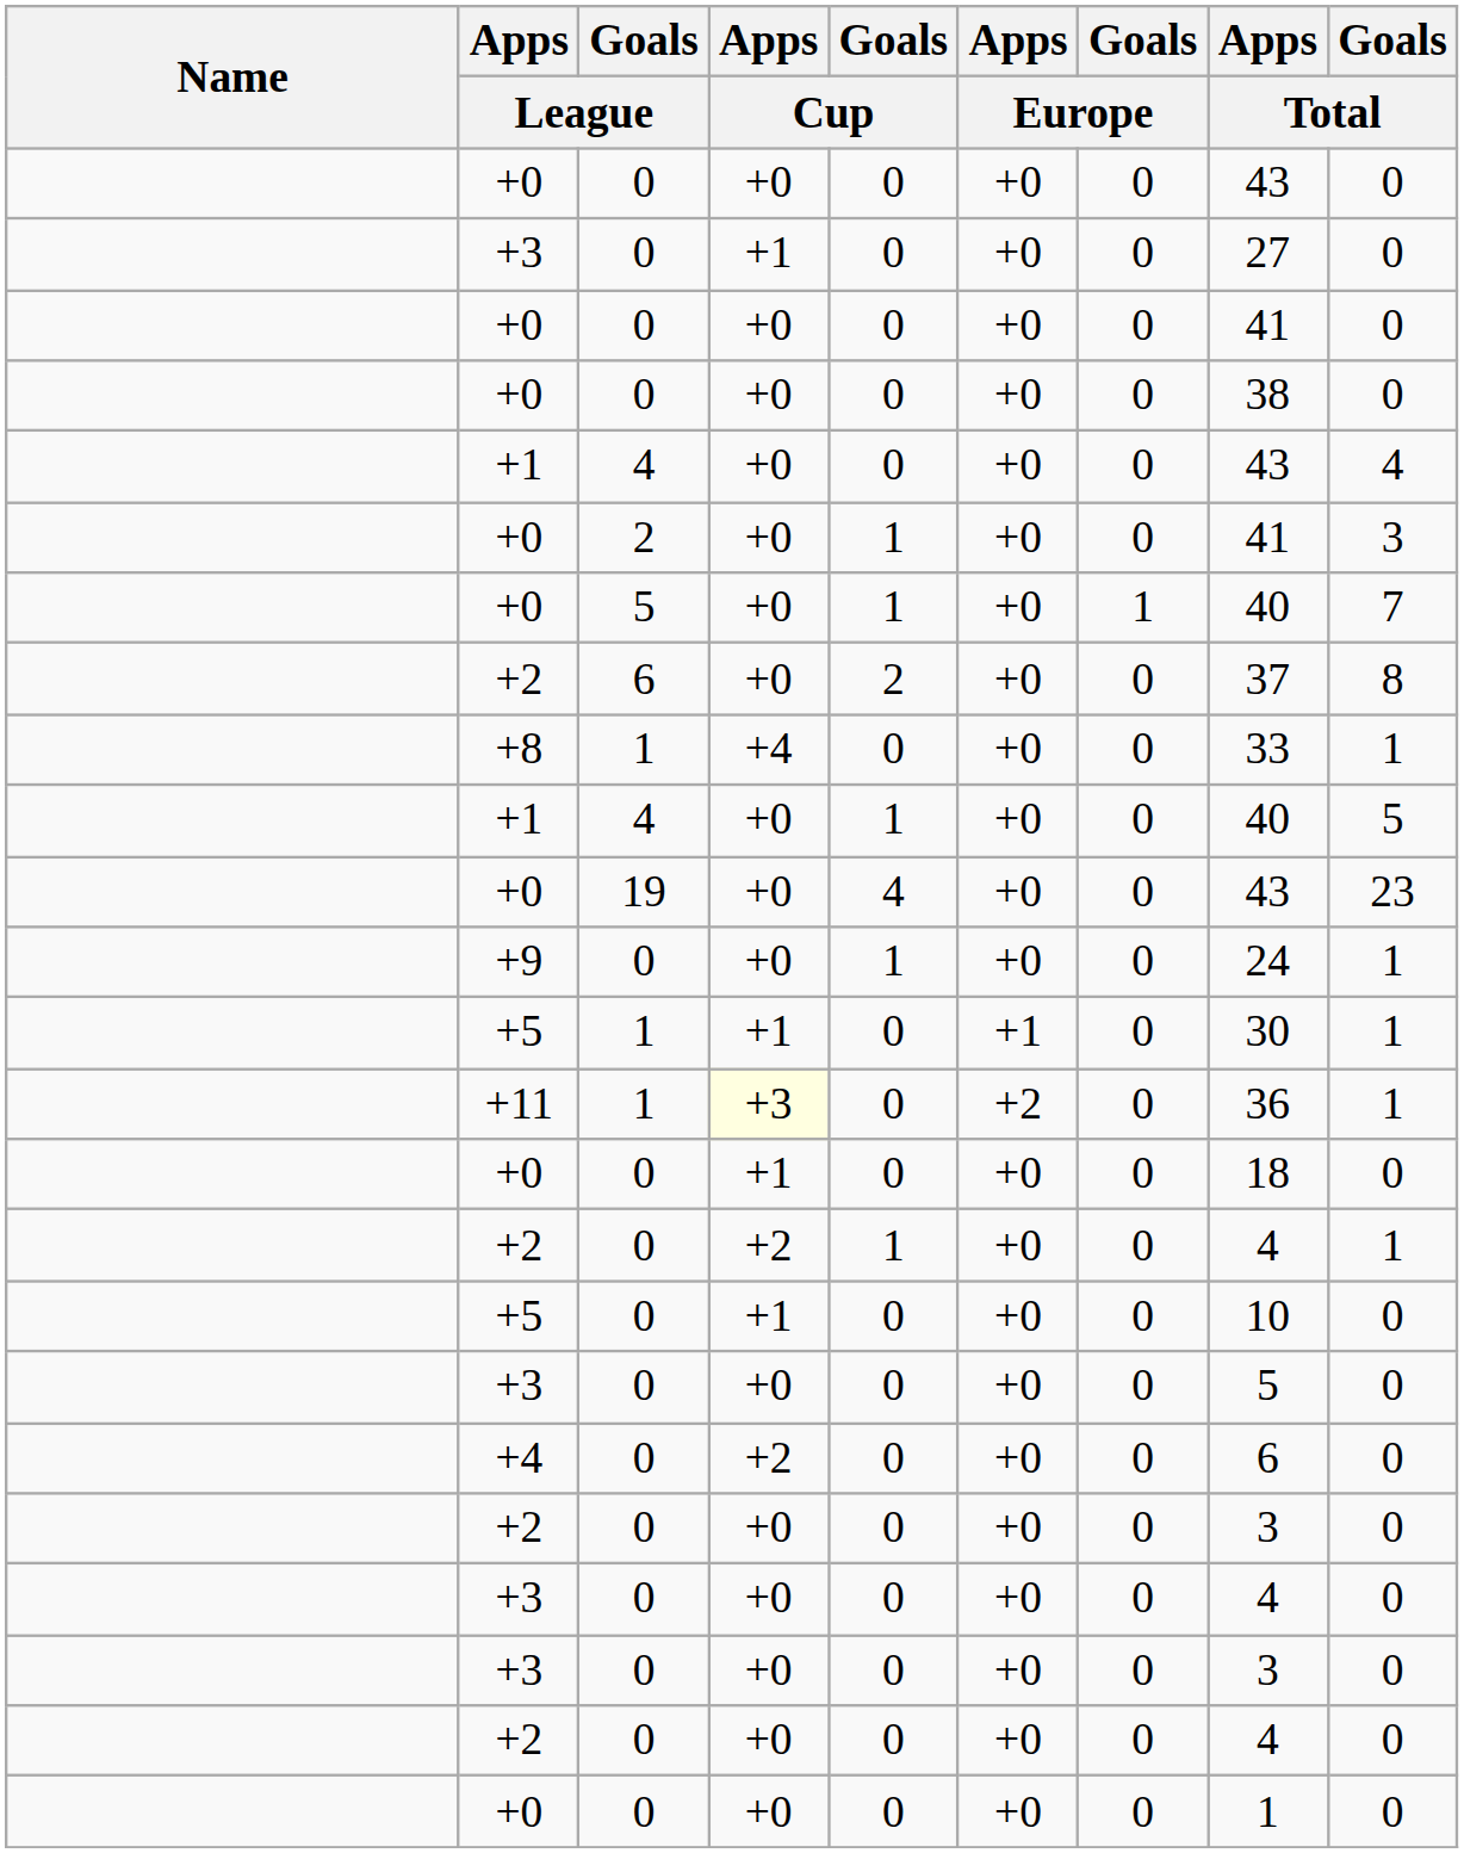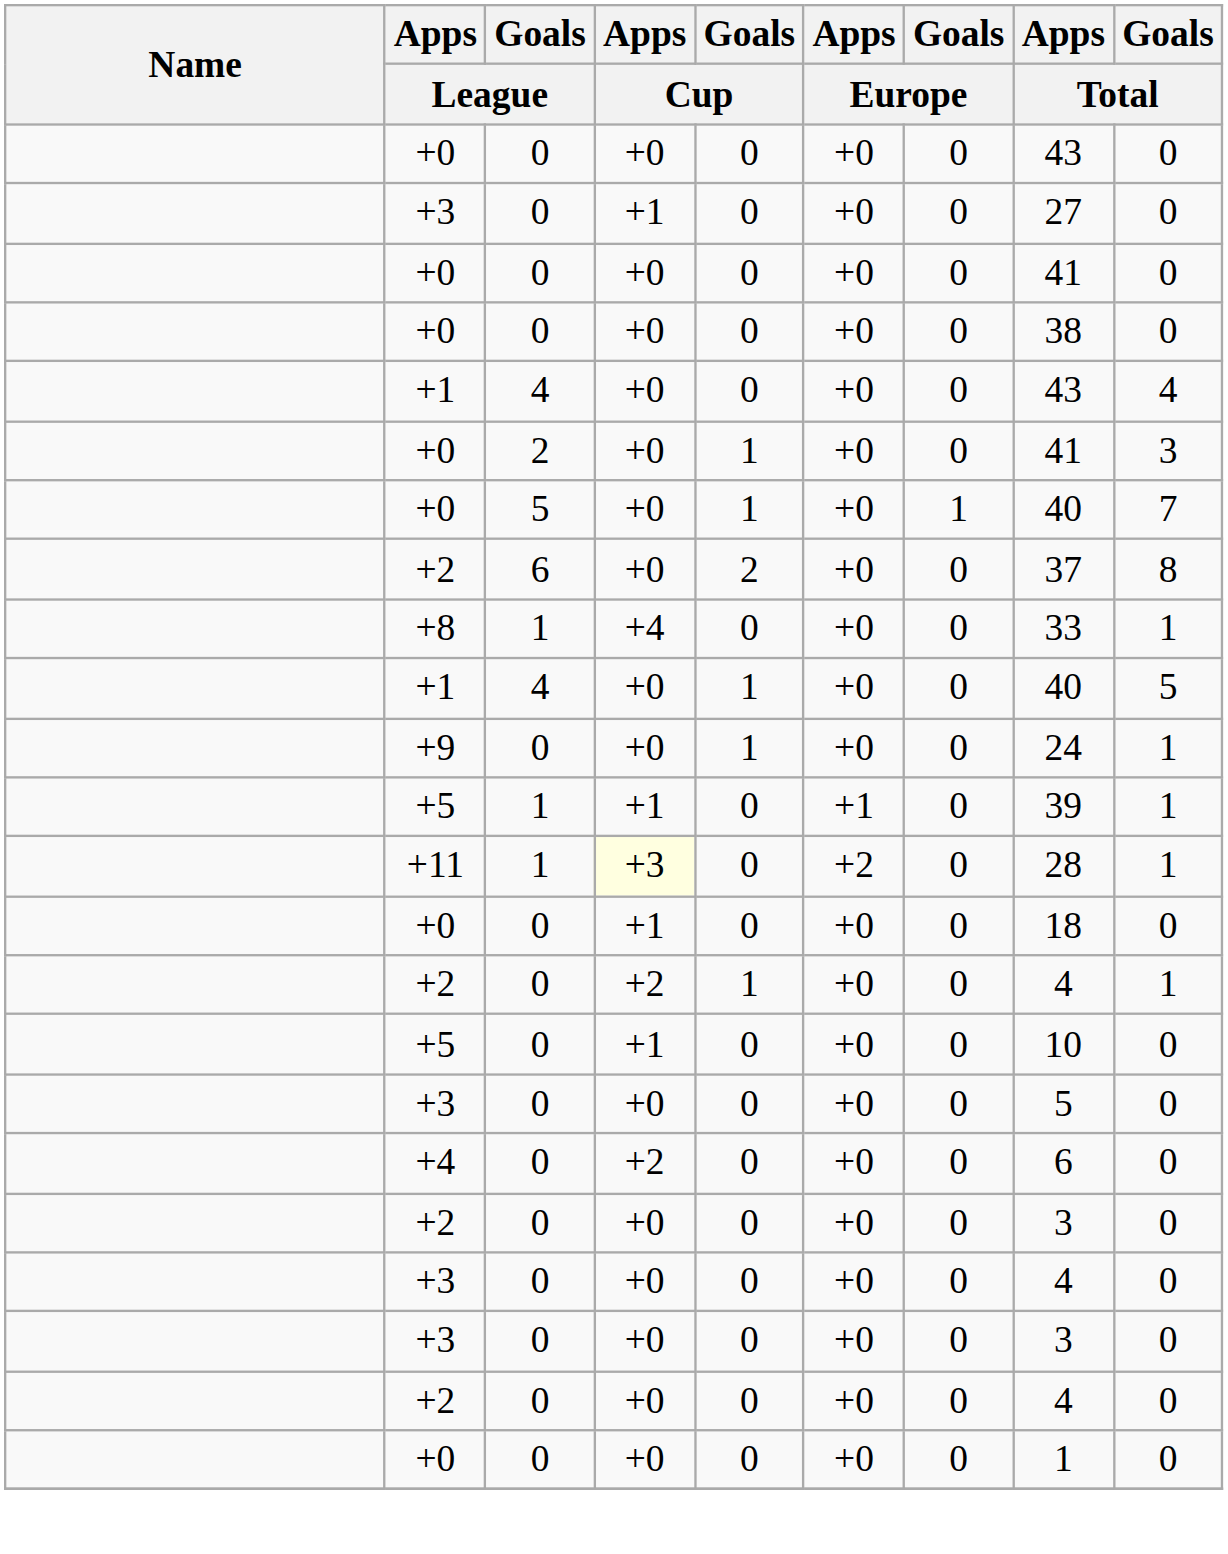- row: +0 | 19 | +0 | 4 | +0 | 0 | 43 | 23
+5 / 1 | Apps / Total: 30 -> 39
+11 | Apps / Total: 36 -> 28
